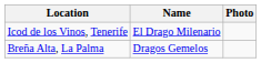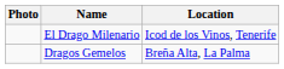columns swapped: Photo <-> Location
